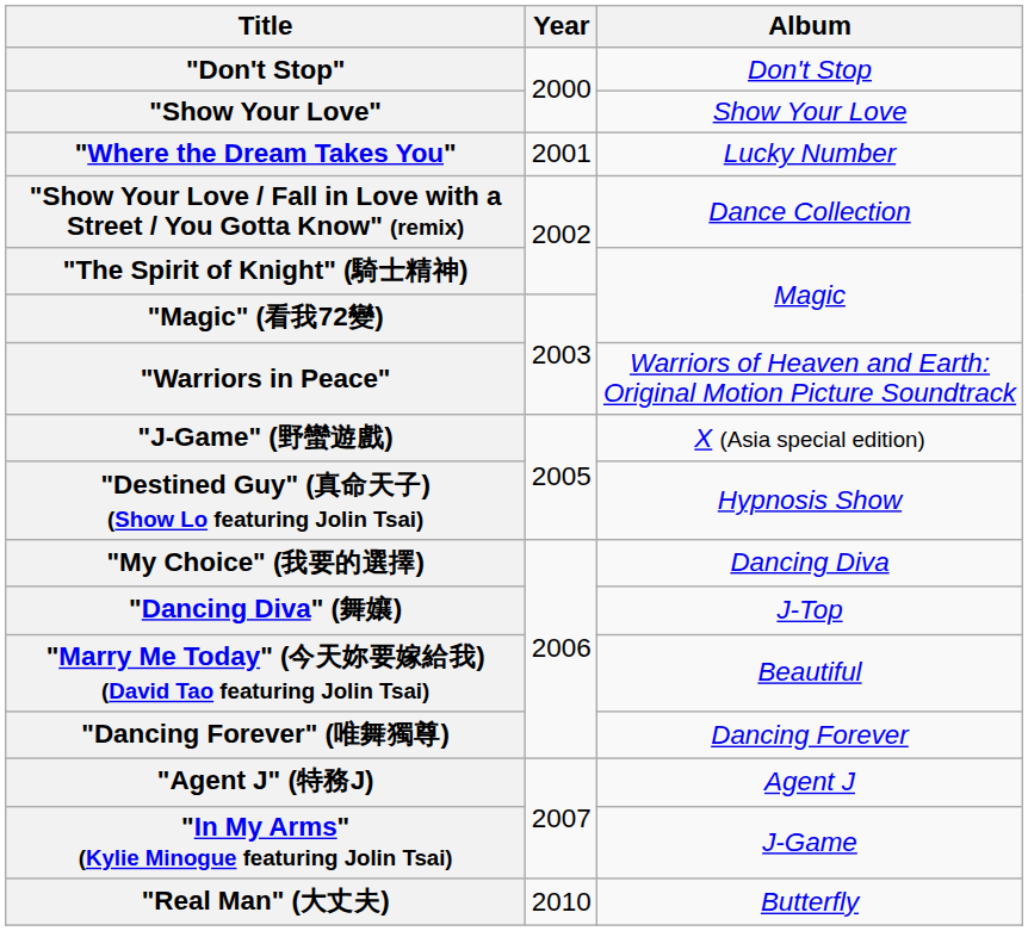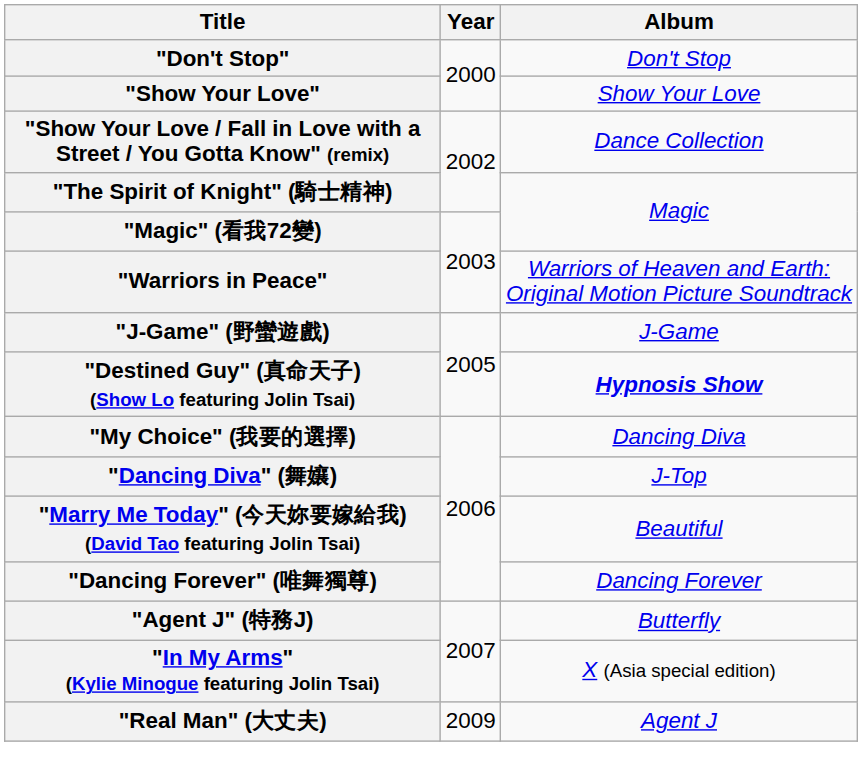- row: "Where the Dream Takes You" | 2001 | Lucky Number
"J-Game" (野蠻遊戲) | Album: X (Asia special edition) -> J-Game
"Destined Guy" (真命天子) (Show Lo featuring Jolin Tsai) | Album: normal -> bold
"Agent J" (特務J) | Album: Agent J -> Butterfly
"In My Arms" (Kylie Minogue featuring Jolin Tsai) | Album: J-Game -> X (Asia special edition)
"Real Man" (大丈夫) | Year: 2010 -> 2009
"Real Man" (大丈夫) | Album: Butterfly -> Agent J
